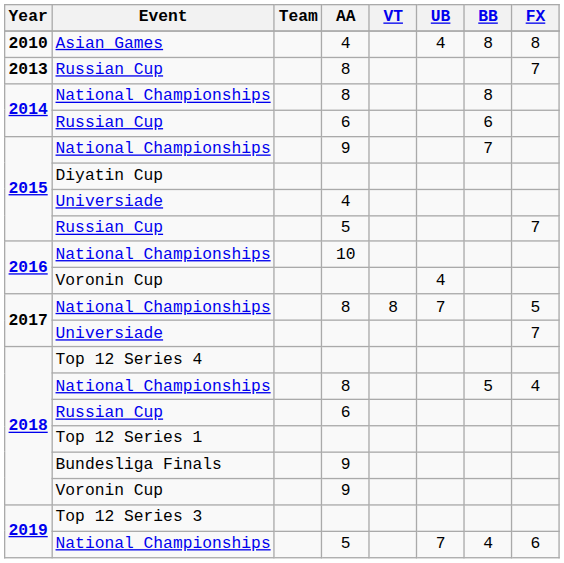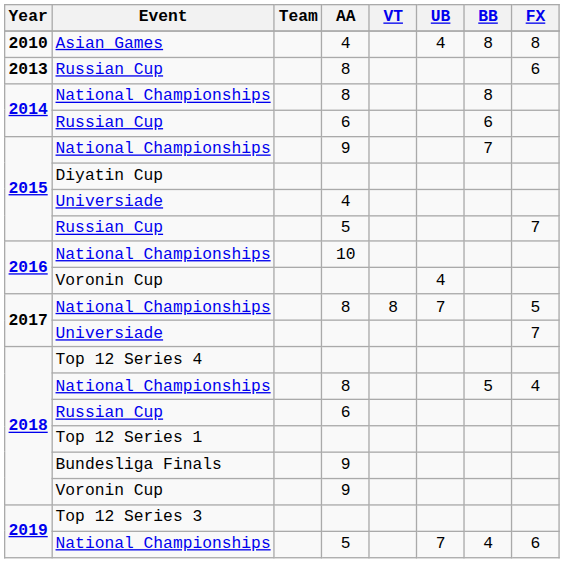2013 / Russian Cup | FX: 7 -> 6
